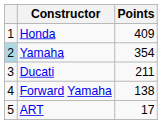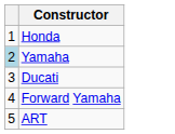- column: Points | 409 | 354 | 211 | 138 | 17
